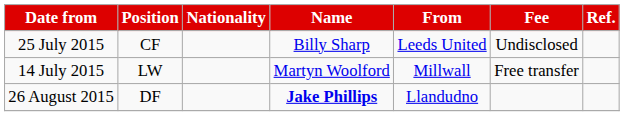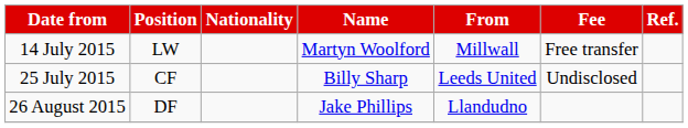rows swapped: 14 July 2015 <-> 25 July 2015
26 August 2015 | Name: bold -> normal
